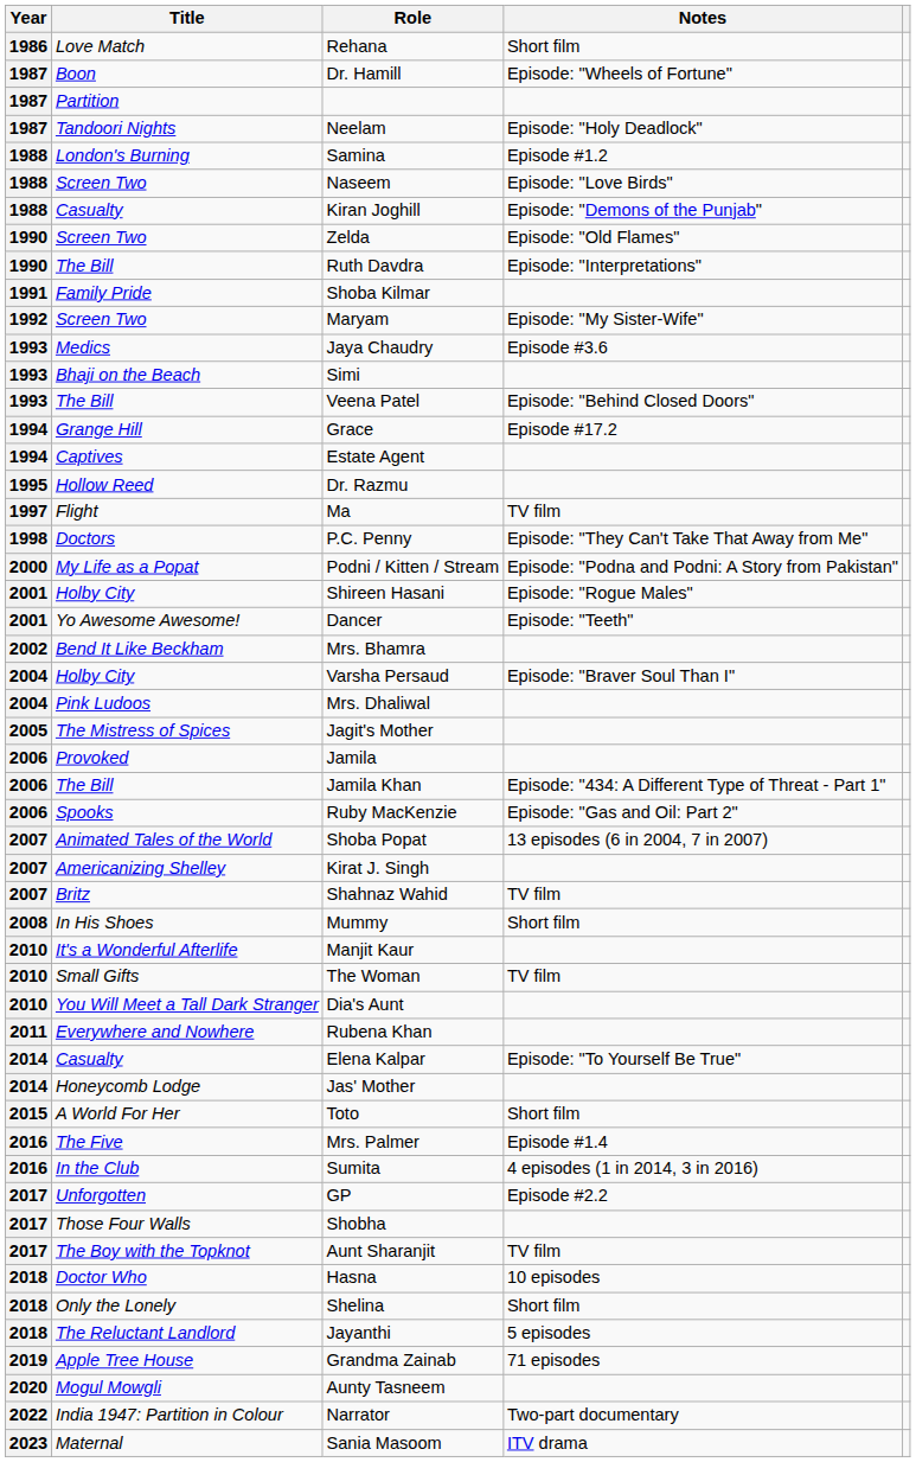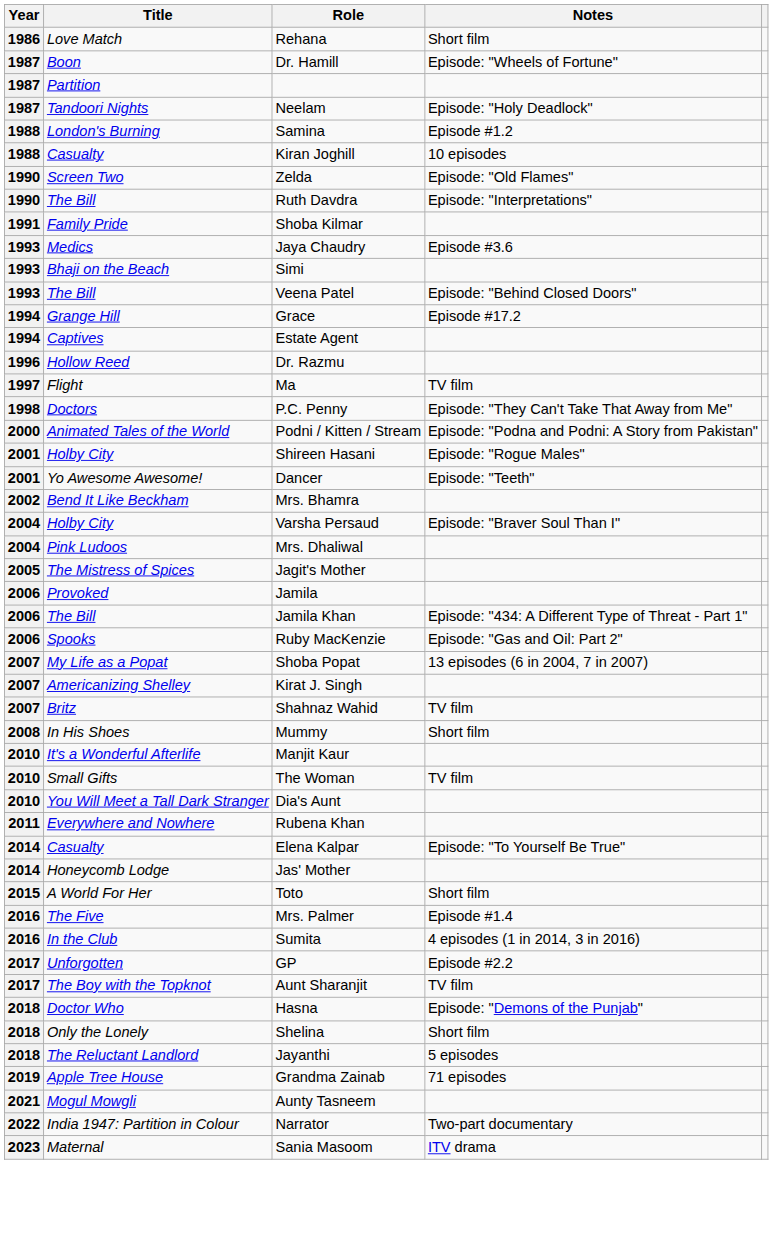- row: 1988 | Screen Two | Naseem | Episode: "Love Birds"
Kiran Joghill | Notes: Episode: "Demons of the Punjab" -> 10 episodes
- row: 1992 | Screen Two | Maryam | Episode: "My Sister-Wife"
Dr. Razmu | Year: 1995 -> 1996
Podni / Kitten / Stream | Title: My Life as a Popat -> Animated Tales of the World
Shoba Popat | Title: Animated Tales of the World -> My Life as a Popat
- row: 2017 | Those Four Walls | Shobha
Hasna | Notes: 10 episodes -> Episode: "Demons of the Punjab"
Aunty Tasneem | Year: 2020 -> 2021
